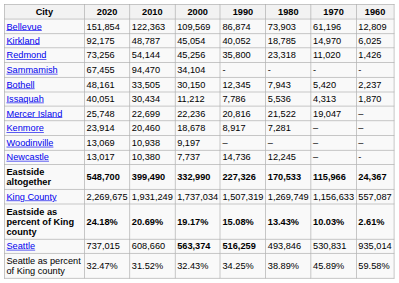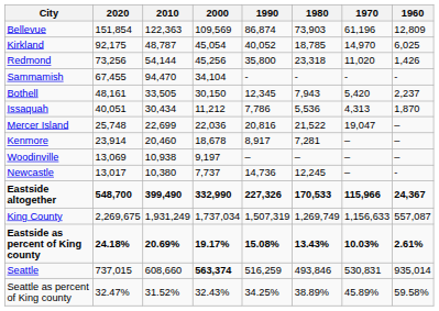Mercer Island | 2000: 22,236 -> 22,036
Seattle | 1990: bold -> normal
